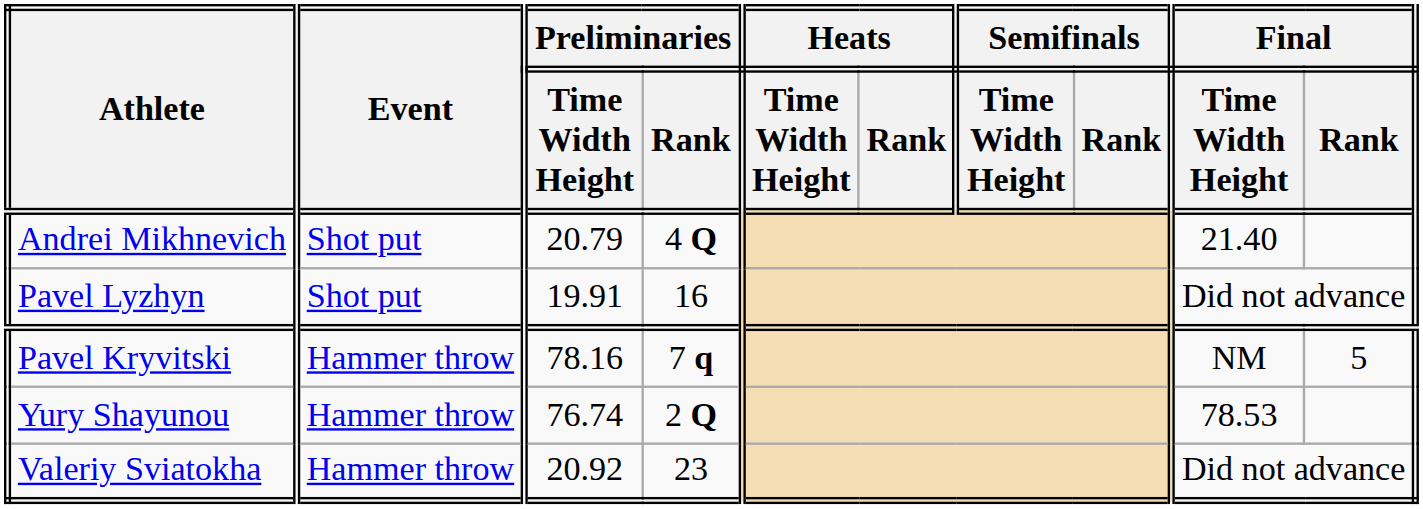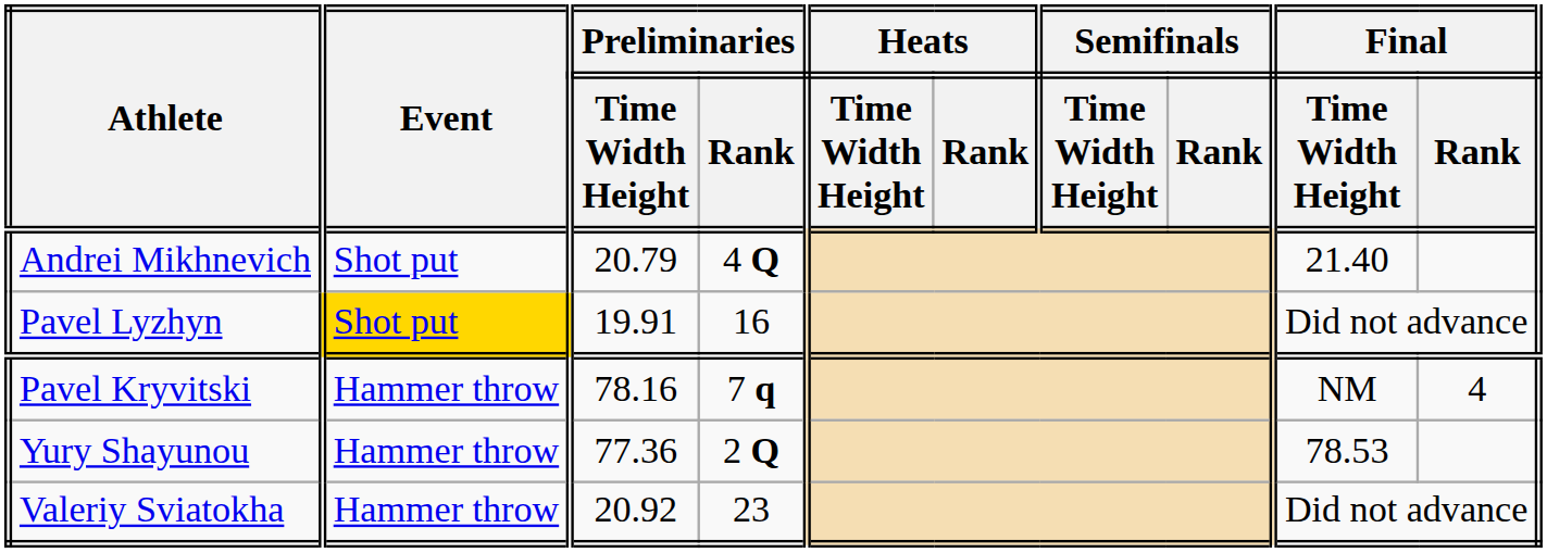Pavel Lyzhyn | Event: no background -> gold background
Pavel Kryvitski | Final / Rank: 5 -> 4
Yury Shayunou | Preliminaries / Time Width Height: 76.74 -> 77.36
